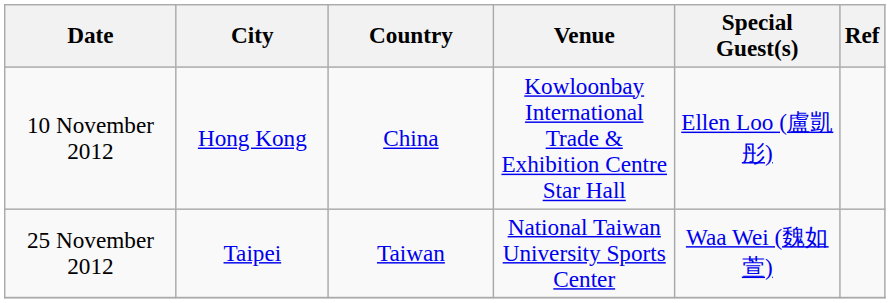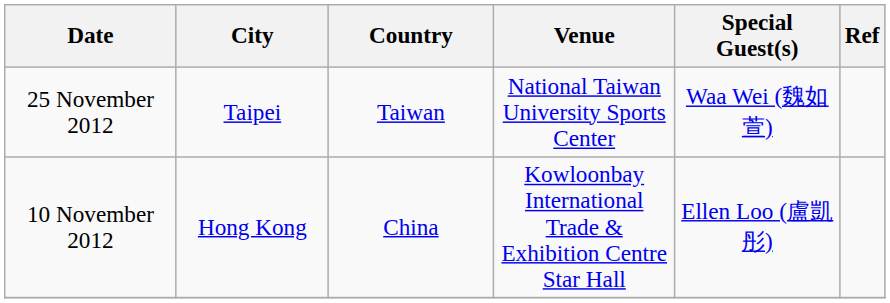rows swapped: 10 November 2012 <-> 25 November 2012
